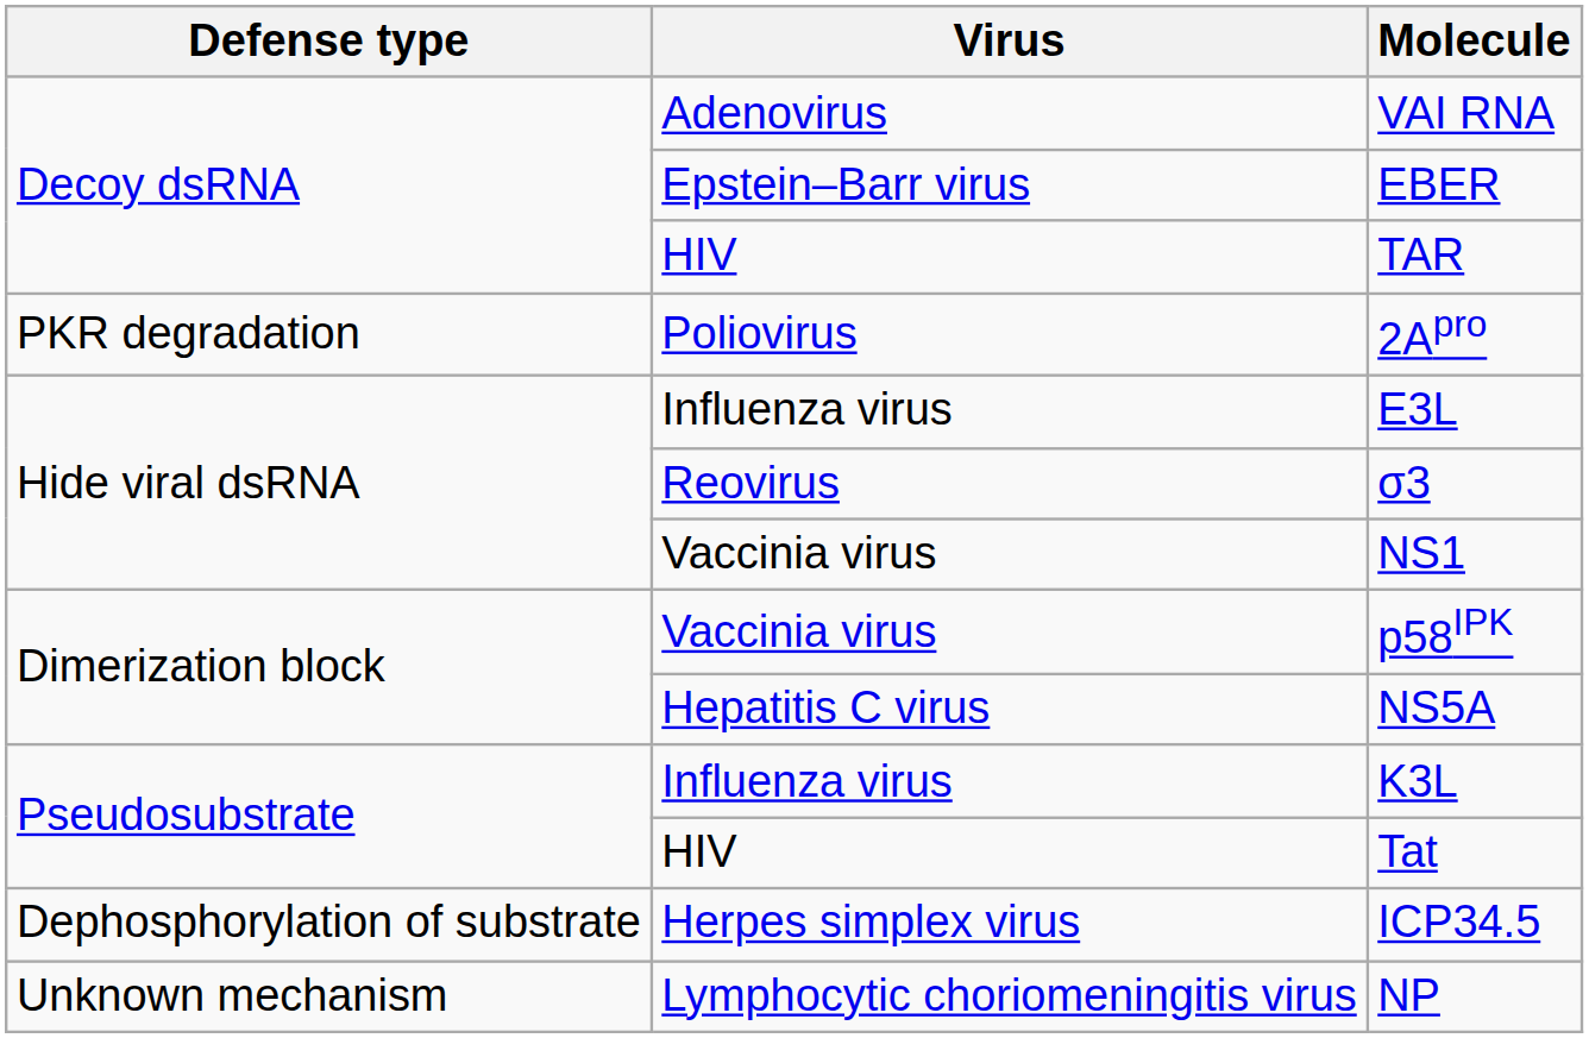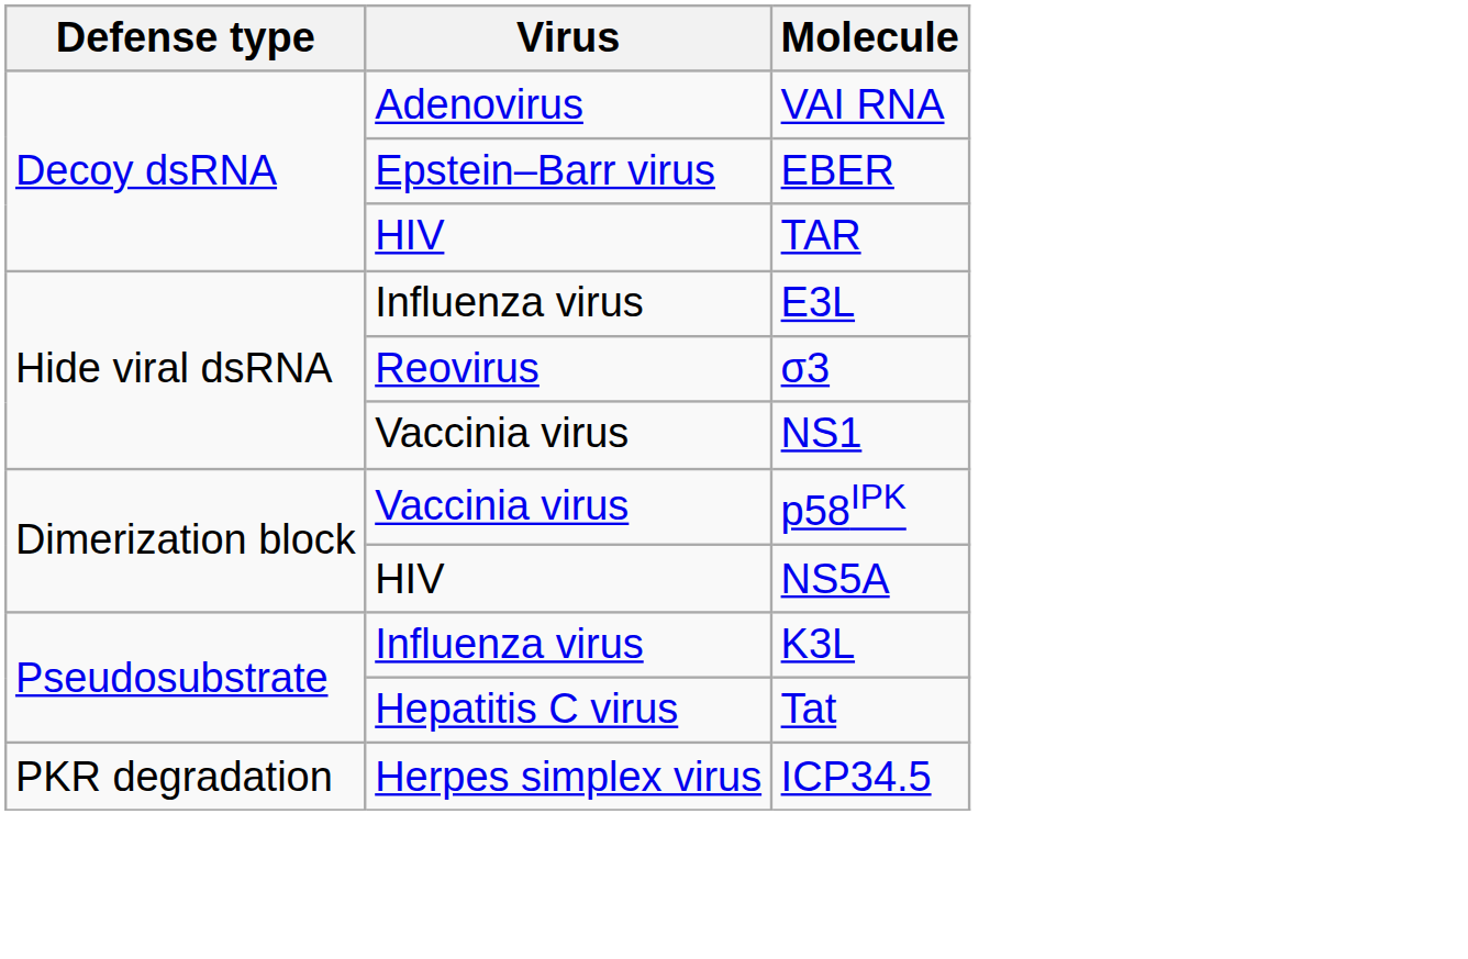- row: PKR degradation | Poliovirus | 2Apro
NS5A | Virus: Hepatitis C virus -> HIV
Tat | Virus: HIV -> Hepatitis C virus
ICP34.5 | Defense type: Dephosphorylation of substrate -> PKR degradation
- row: Unknown mechanism | Lymphocytic choriomeningitis virus | NP
